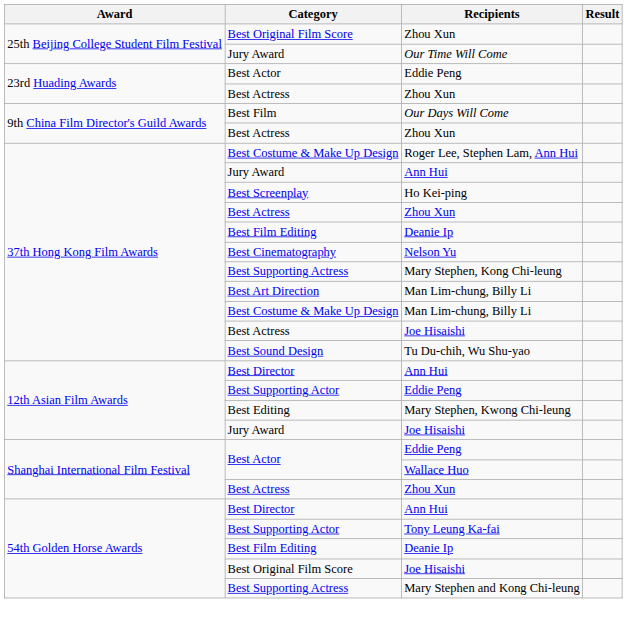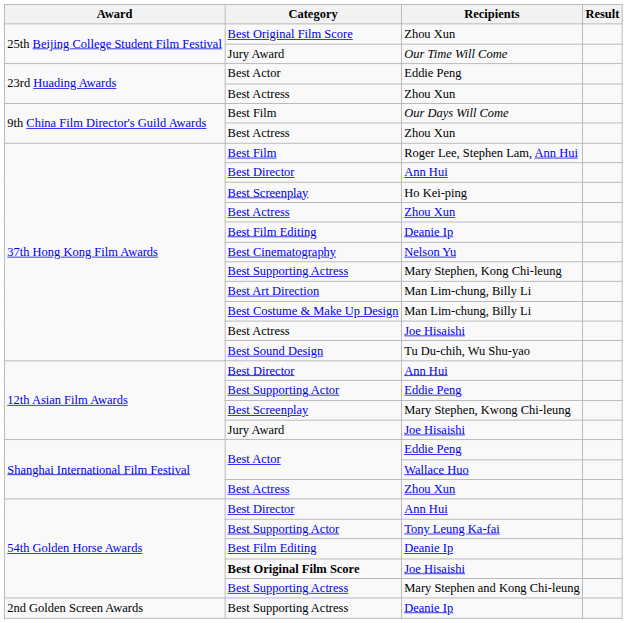Roger Lee, Stephen Lam, Ann Hui | Category: Best Costume & Make Up Design -> Best Film
37th Hong Kong Film Awards / Ann Hui | Category: Jury Award -> Best Director
Mary Stephen, Kwong Chi-leung | Category: Best Editing -> Best Screenplay
54th Golden Horse Awards / Joe Hisaishi | Category: normal -> bold
+ row: 2nd Golden Screen Awards | Best Supporting Actress | Deanie Ip
